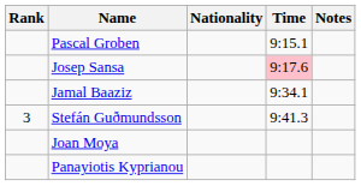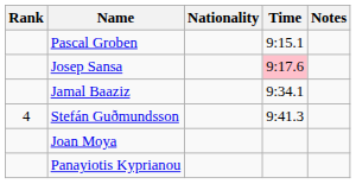Stefán Guðmundsson | Rank: 3 -> 4
